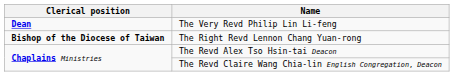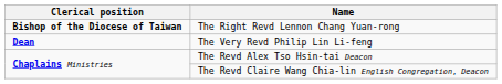rows swapped: The Right Revd Lennon Chang Yuan-rong <-> The Very Revd Philip Lin Li-feng
